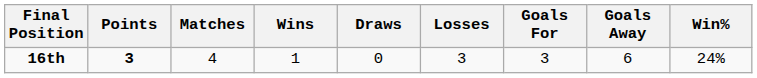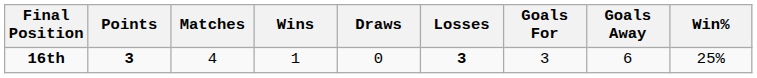16th | Losses: normal -> bold
16th | Win%: 24% -> 25%
